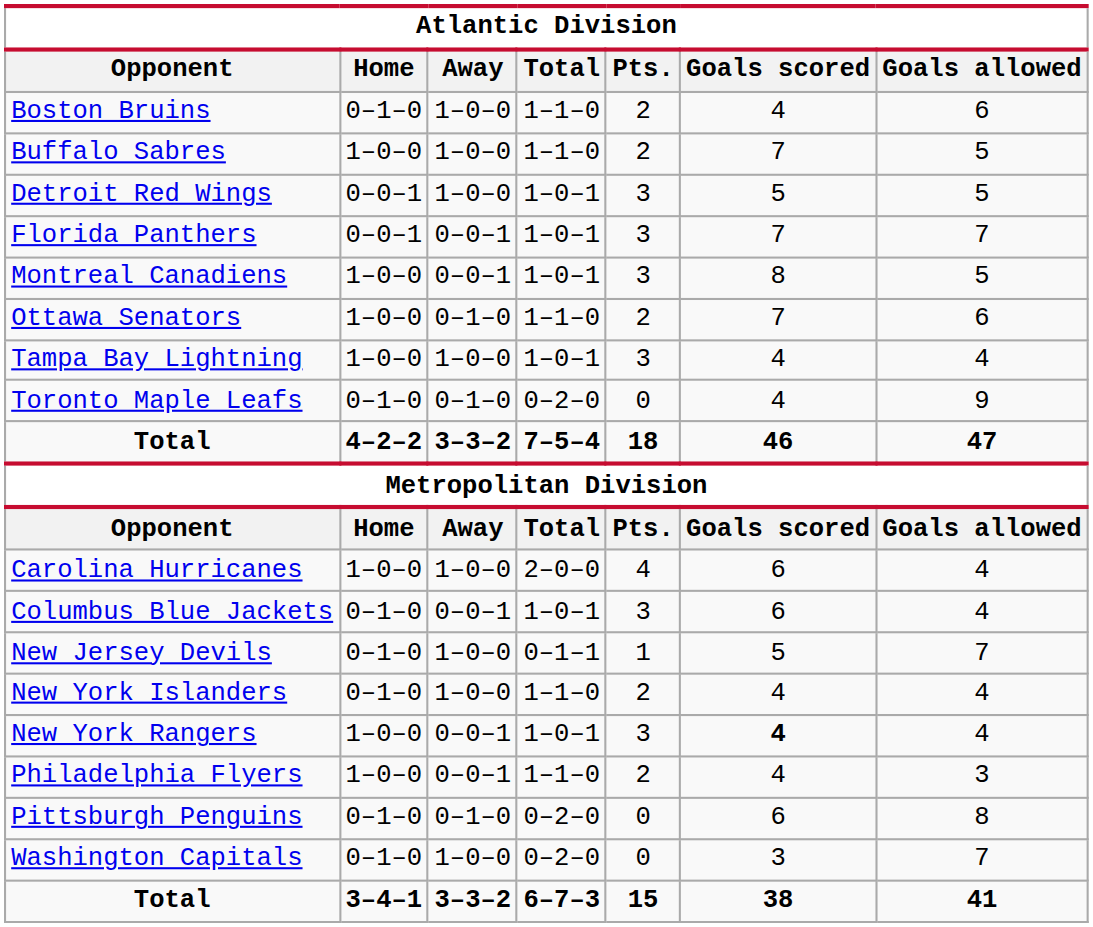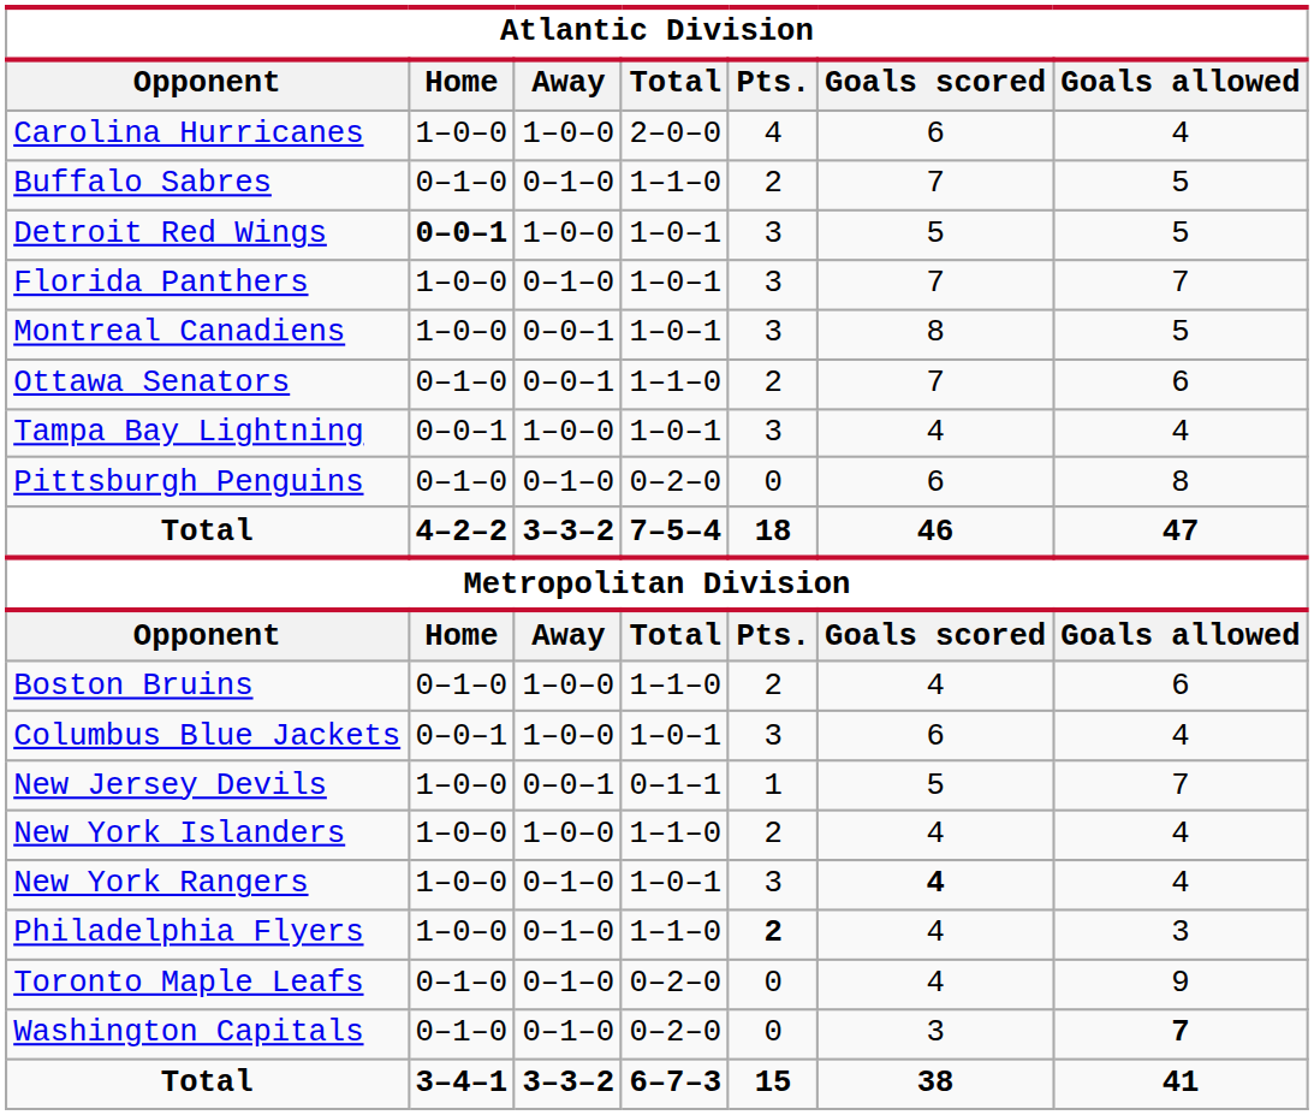rows swapped: Boston Bruins <-> Carolina Hurricanes
Buffalo Sabres | Home: 1–0–0 -> 0–1–0
Buffalo Sabres | Away: 1–0–0 -> 0–1–0
Detroit Red Wings | Home: normal -> bold
Florida Panthers | Home: 0–0–1 -> 1–0–0
Florida Panthers | Away: 0–0–1 -> 0–1–0
Ottawa Senators | Home: 1–0–0 -> 0–1–0
Ottawa Senators | Away: 0–1–0 -> 0–0–1
Tampa Bay Lightning | Home: 1–0–0 -> 0–0–1
rows swapped: Toronto Maple Leafs <-> Pittsburgh Penguins
Columbus Blue Jackets | Home: 0–1–0 -> 0–0–1
Columbus Blue Jackets | Away: 0–0–1 -> 1–0–0
New Jersey Devils | Home: 0–1–0 -> 1–0–0
New Jersey Devils | Away: 1–0–0 -> 0–0–1
New York Islanders | Home: 0–1–0 -> 1–0–0
New York Rangers | Away: 0–0–1 -> 0–1–0
Philadelphia Flyers | Away: 0–0–1 -> 0–1–0
Philadelphia Flyers | Pts.: normal -> bold
Washington Capitals | Away: 1–0–0 -> 0–1–0
Washington Capitals | Goals allowed: normal -> bold
